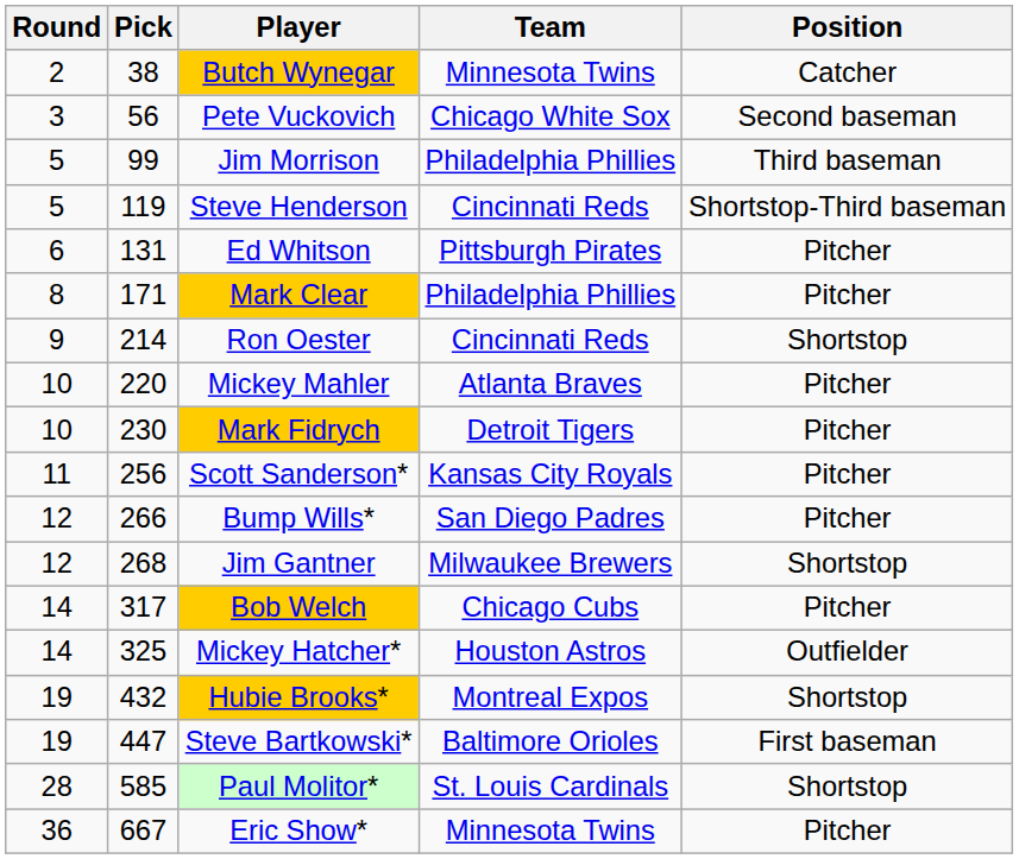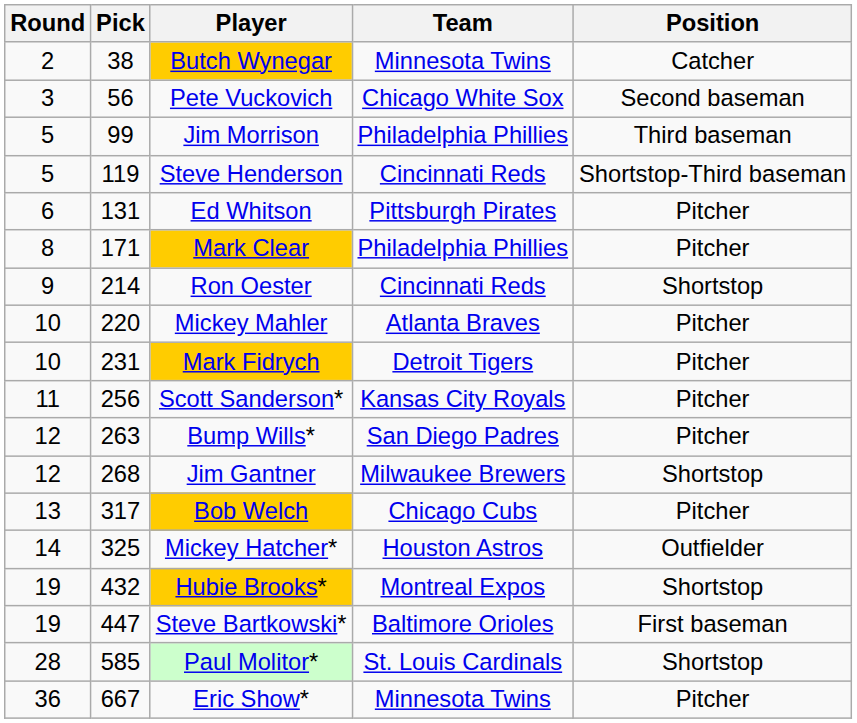Mark Fidrych | Pick: 230 -> 231
Bump Wills* | Pick: 266 -> 263
Bob Welch | Round: 14 -> 13
